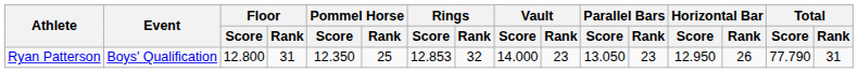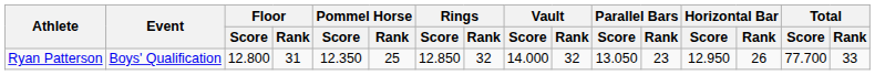Ryan Patterson | Rings / Score: 12.853 -> 12.850
Ryan Patterson | Vault / Rank: 23 -> 32
Ryan Patterson | Total / Score: 77.790 -> 77.700
Ryan Patterson | Total / Rank: 31 -> 33
